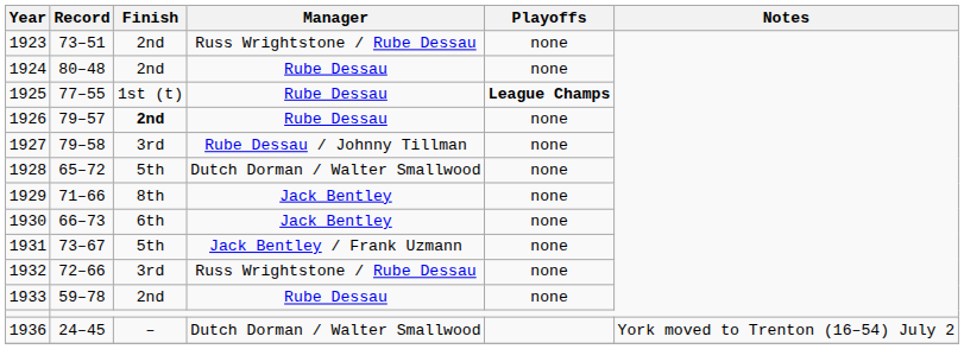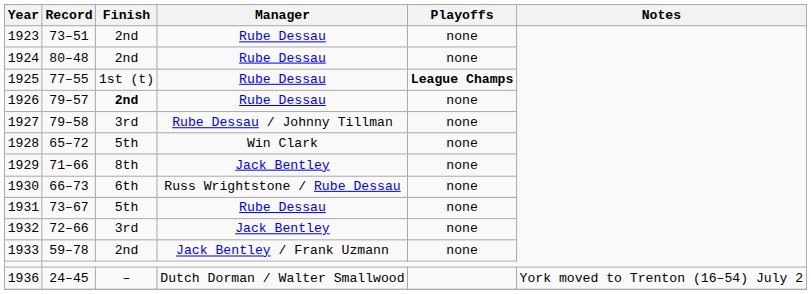1923 | Manager: Russ Wrightstone / Rube Dessau -> Rube Dessau
1928 | Manager: Dutch Dorman / Walter Smallwood -> Win Clark
1930 | Manager: Jack Bentley -> Russ Wrightstone / Rube Dessau
1931 | Manager: Jack Bentley / Frank Uzmann -> Rube Dessau
1932 | Manager: Russ Wrightstone / Rube Dessau -> Jack Bentley
1933 | Manager: Rube Dessau -> Jack Bentley / Frank Uzmann
